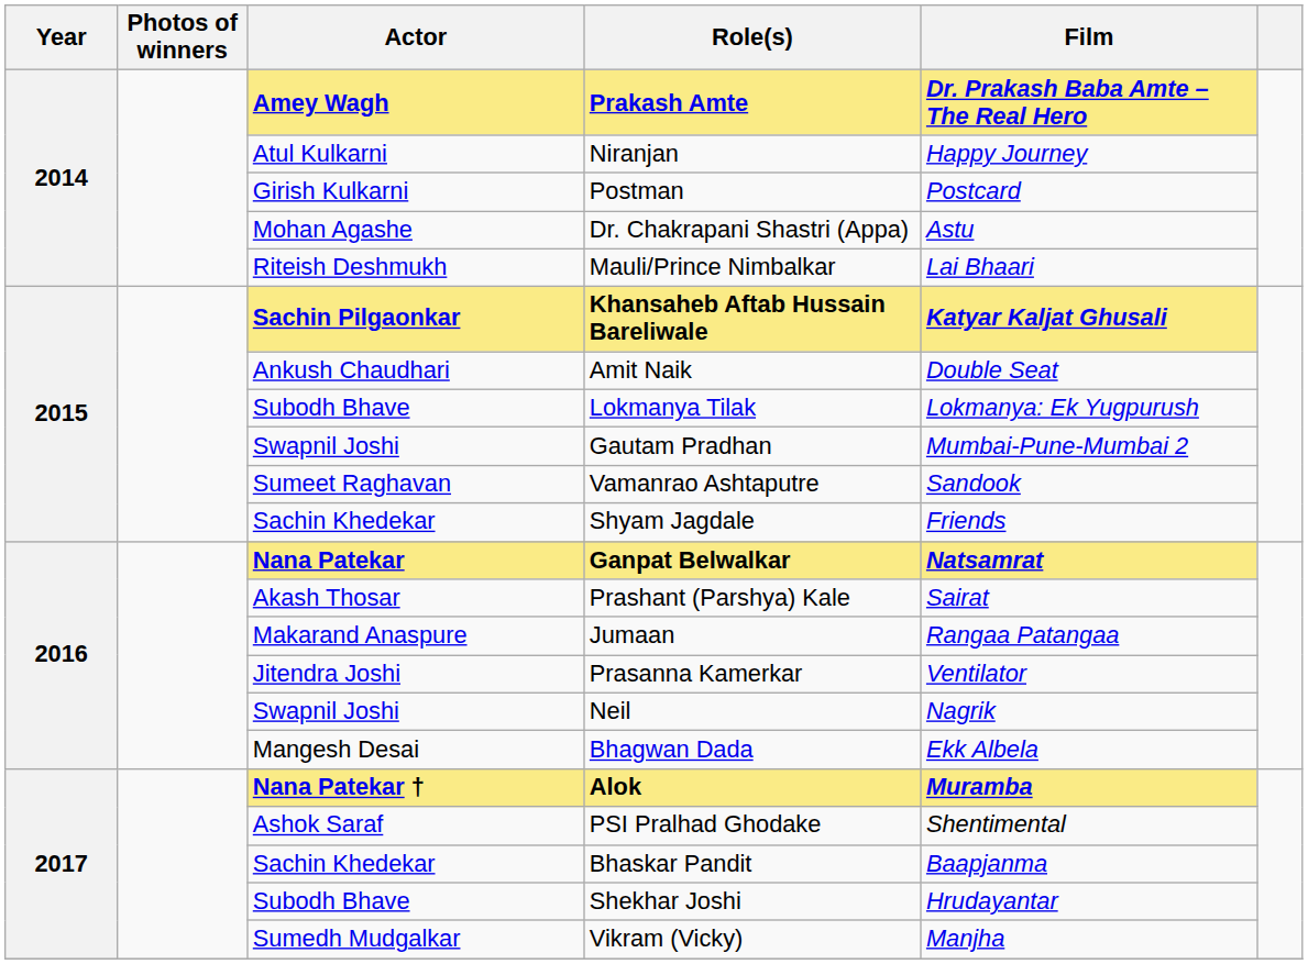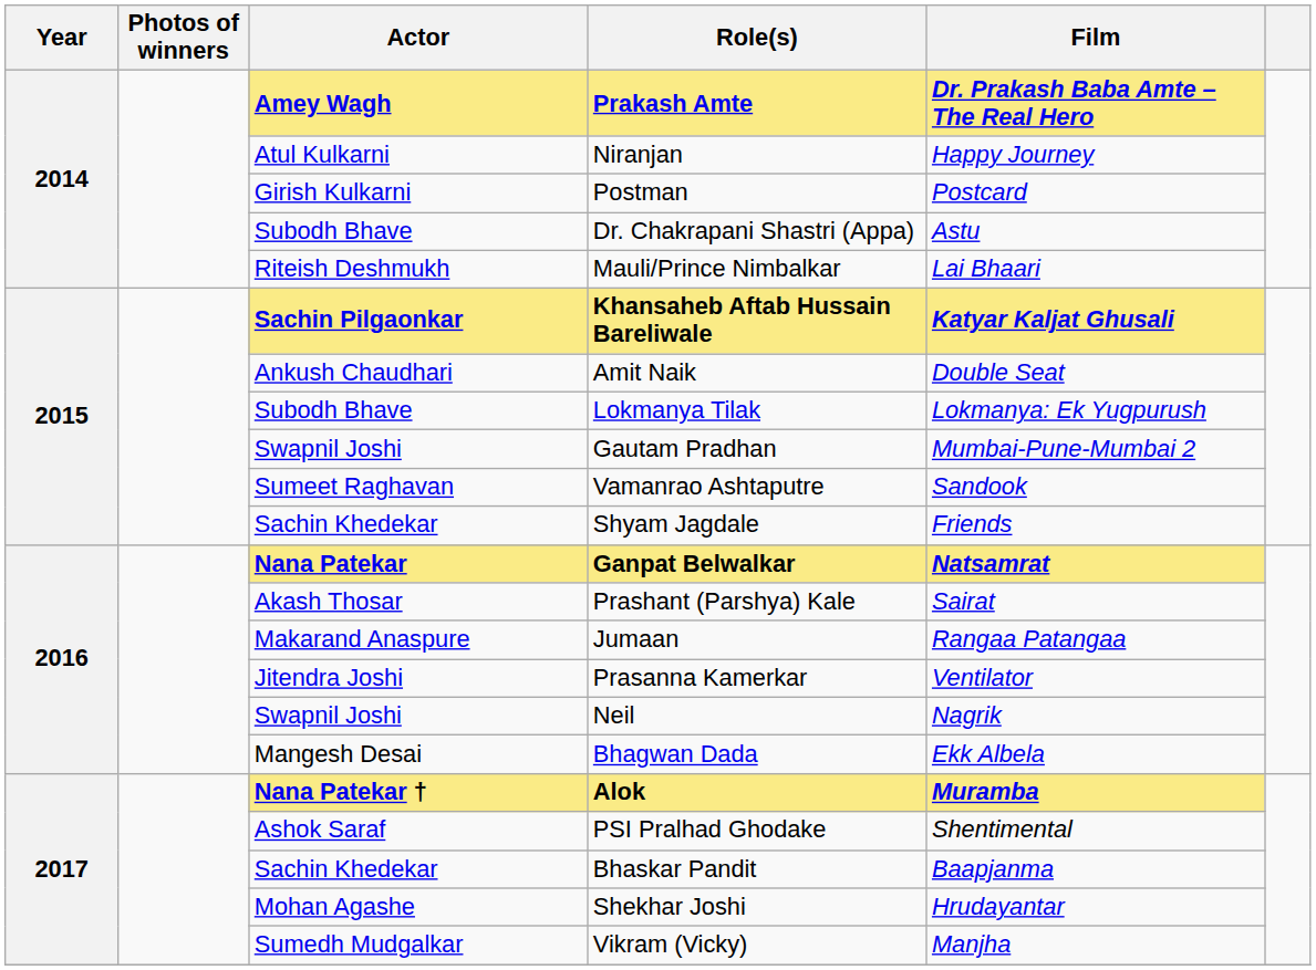Dr. Chakrapani Shastri (Appa) | Actor: Mohan Agashe -> Subodh Bhave
Shekhar Joshi | Actor: Subodh Bhave -> Mohan Agashe
